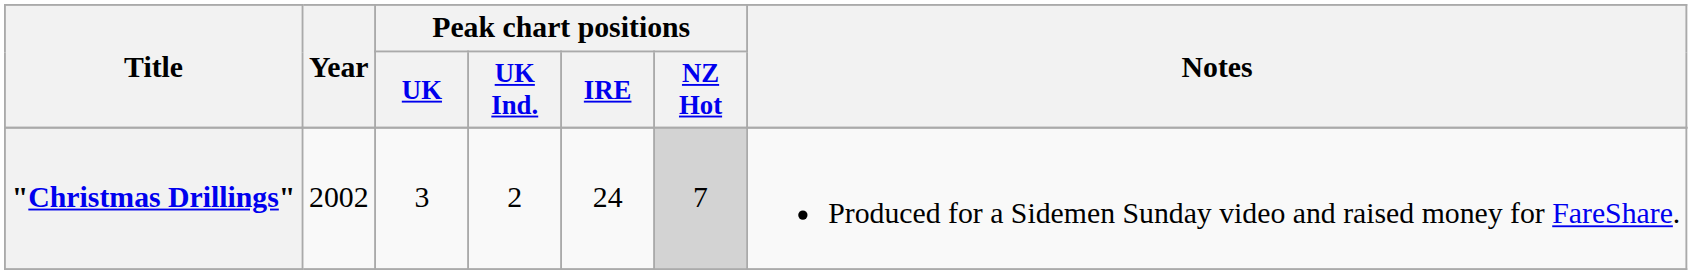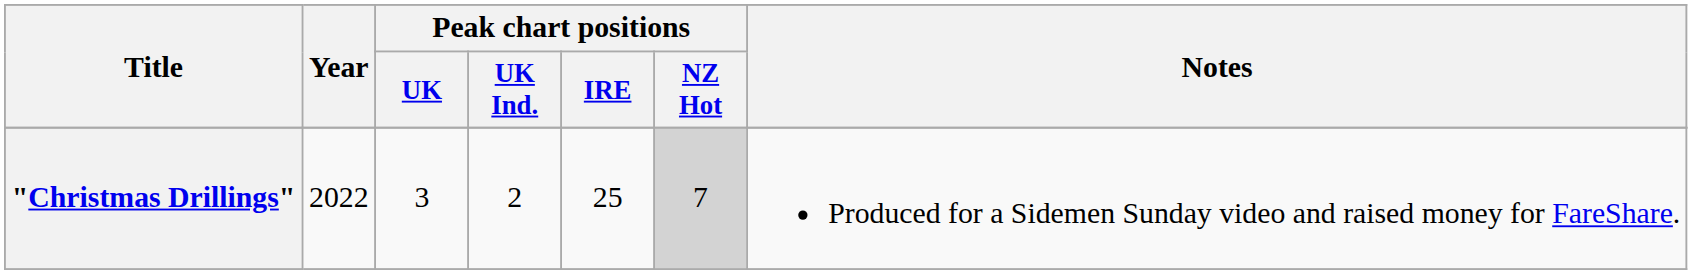"Christmas Drillings" | Year: 2002 -> 2022
"Christmas Drillings" | Peak chart positions / IRE: 24 -> 25
